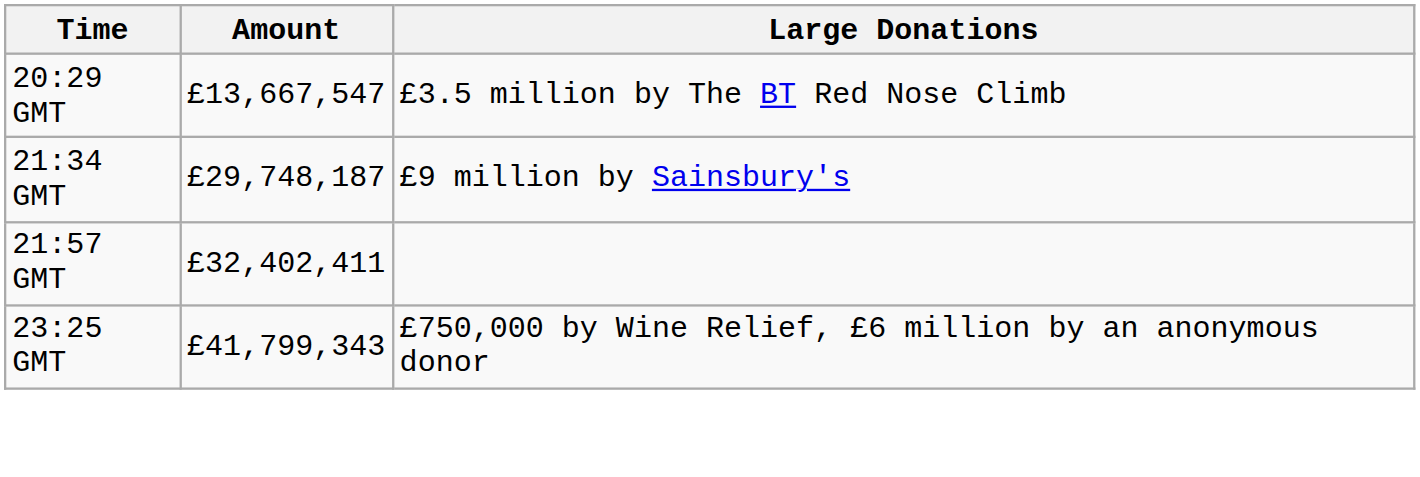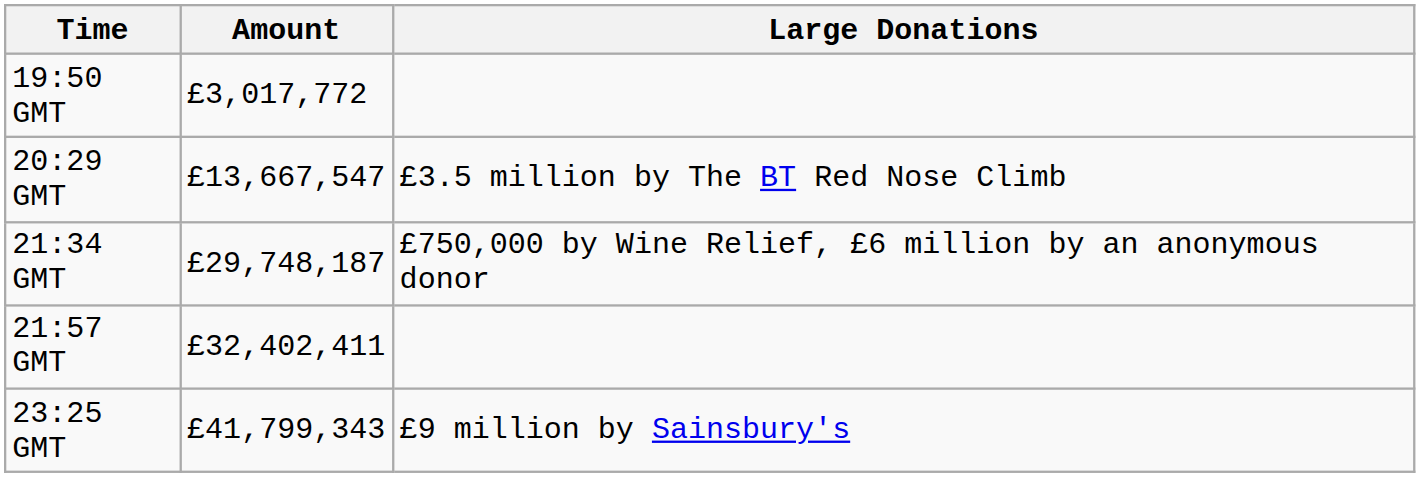+ row: 19:50 GMT | £3,017,772
21:34 GMT | Large Donations: £9 million by Sainsbury's -> £750,000 by Wine Relief, £6 million by an anonymous donor
23:25 GMT | Large Donations: £750,000 by Wine Relief, £6 million by an anonymous donor -> £9 million by Sainsbury's
